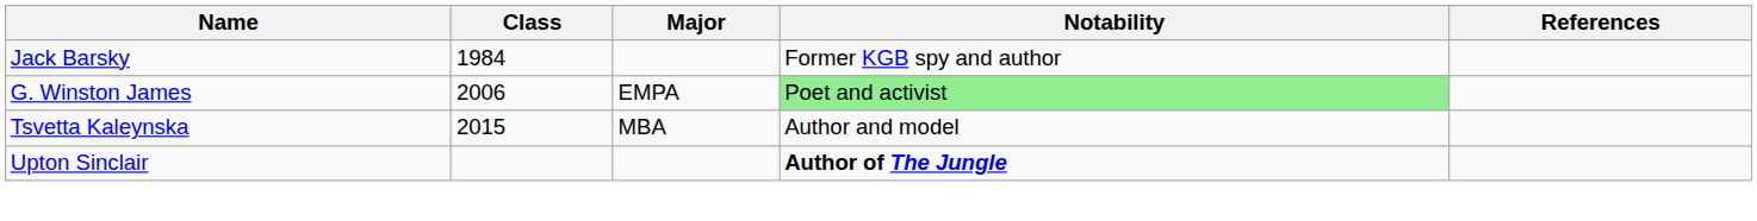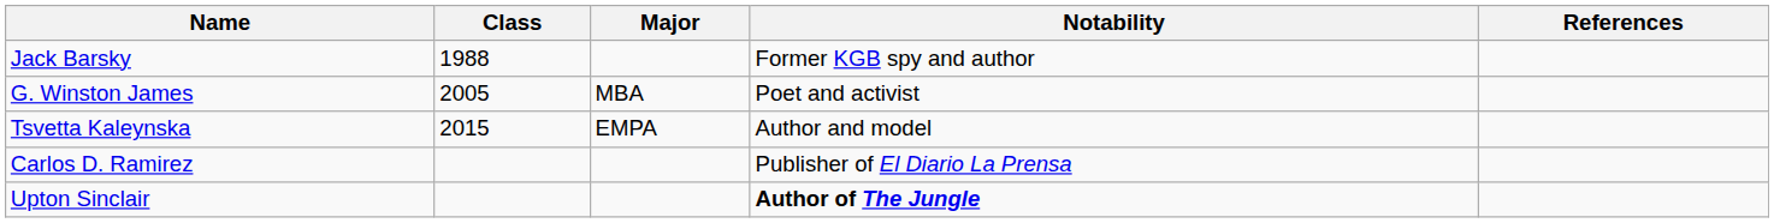Jack Barsky | Class: 1984 -> 1988
G. Winston James | Class: 2006 -> 2005
G. Winston James | Major: EMPA -> MBA
G. Winston James | Notability: lightgreen background -> no background
Tsvetta Kaleynska | Major: MBA -> EMPA
+ row: Carlos D. Ramirez | Publisher of El Diario La Prensa
